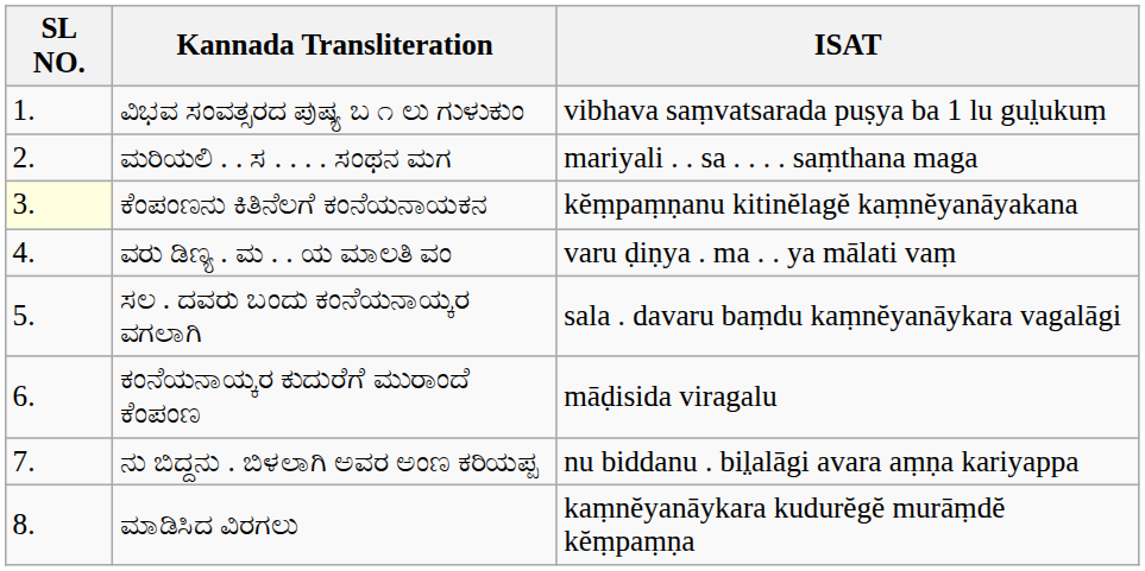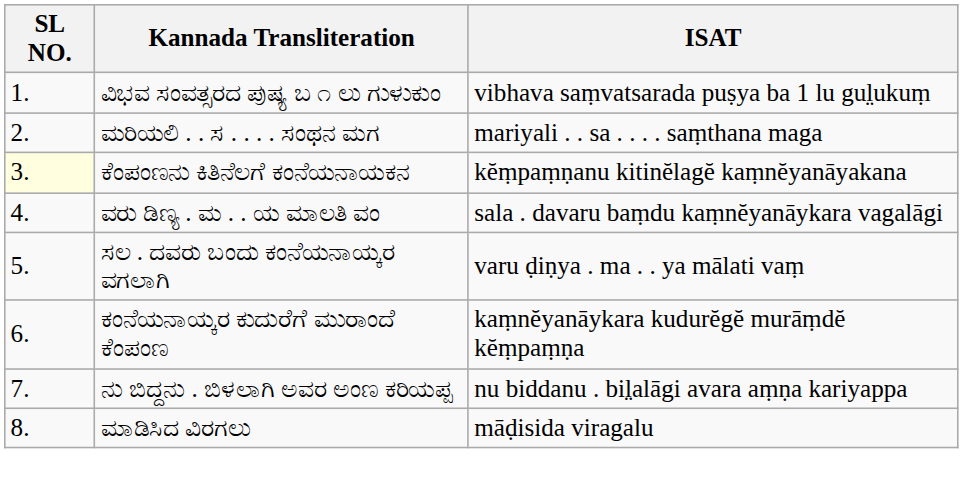ವರು ಡಿಣ್ಯ . ಮ . . ಯ ಮಾಲತಿ ವಂ | ISAT: varu ḍiṇya . ma . . ya mālati vaṃ -> sala . davaru baṃdu kaṃnĕyanāykara vagalāgi
ಸಲ . ದವರು ಬಂದು ಕಂನೆಯನಾಯ್ಕರ ವಗಲಾಗಿ | ISAT: sala . davaru baṃdu kaṃnĕyanāykara vagalāgi -> varu ḍiṇya . ma . . ya mālati vaṃ
ಕಂನೆಯನಾಯ್ಕರ ಕುದುರೆಗೆ ಮುರಾಂದೆ ಕೆಂಪಂಣ | ISAT: māḍisida viragalu -> kaṃnĕyanāykara kudurĕgĕ murāṃdĕ kĕṃpaṃṇa
ಮಾಡಿಸಿದ ವಿರಗಲು | ISAT: kaṃnĕyanāykara kudurĕgĕ murāṃdĕ kĕṃpaṃṇa -> māḍisida viragalu
